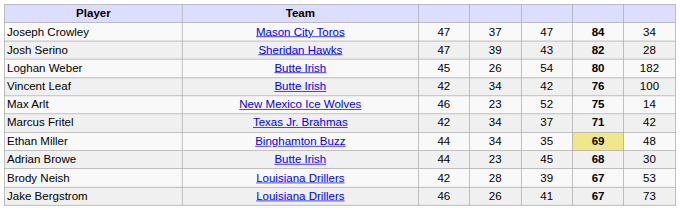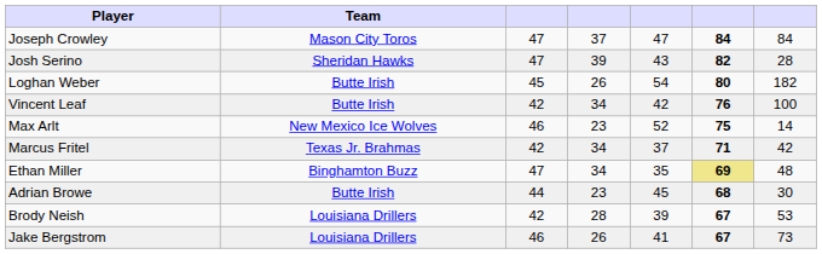Joseph Crowley | column 7: 34 -> 84
Ethan Miller | column 3: 44 -> 47
